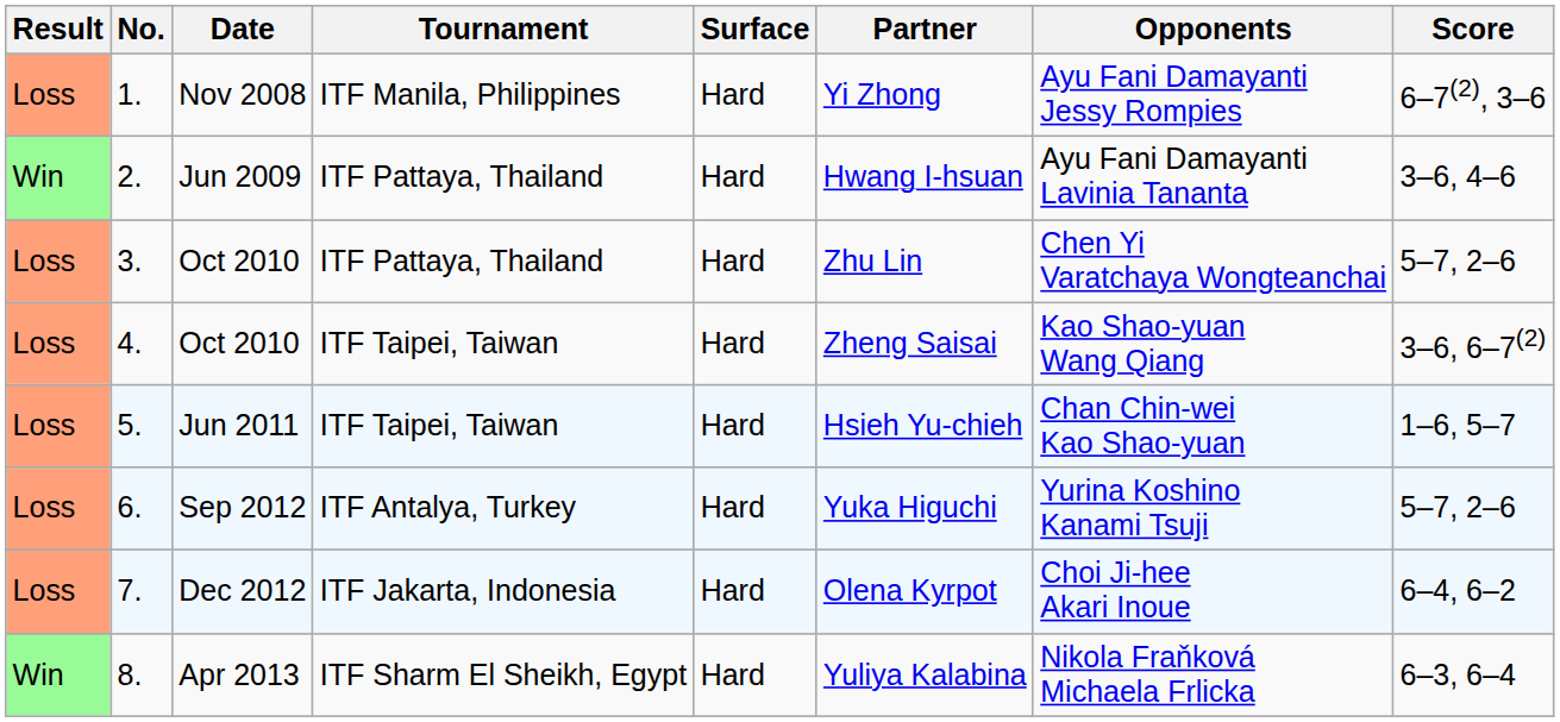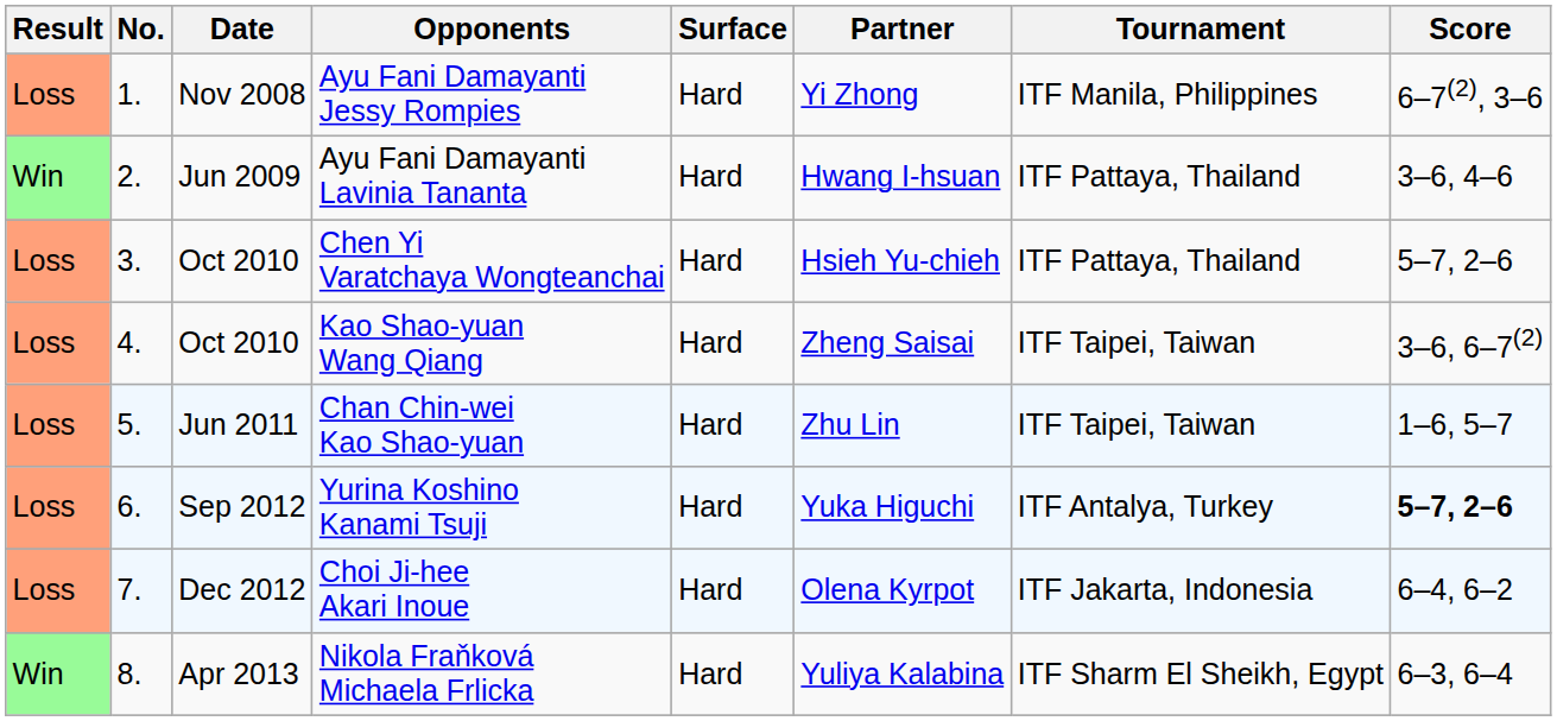columns swapped: Tournament <-> Opponents
3. | Partner: Zhu Lin -> Hsieh Yu-chieh
5. | Partner: Hsieh Yu-chieh -> Zhu Lin
6. | Score: normal -> bold
